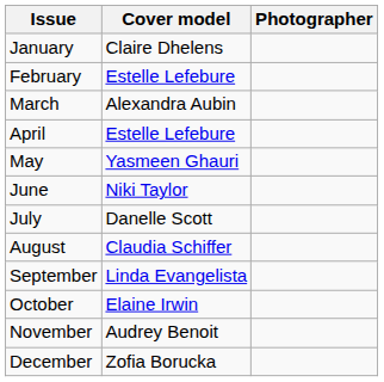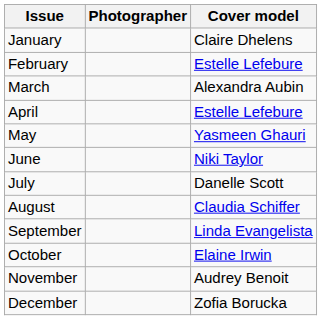columns swapped: Cover model <-> Photographer
